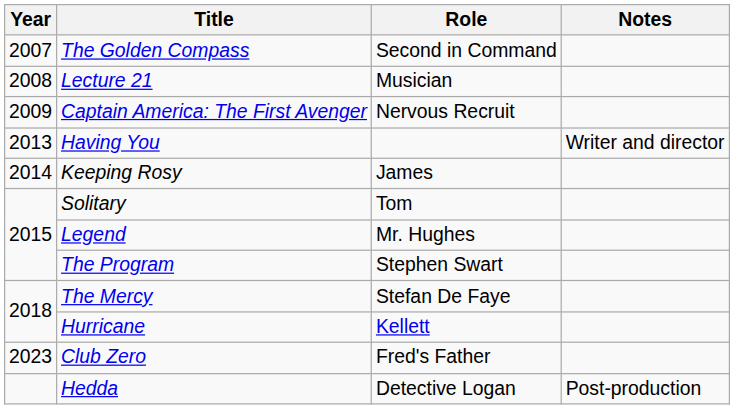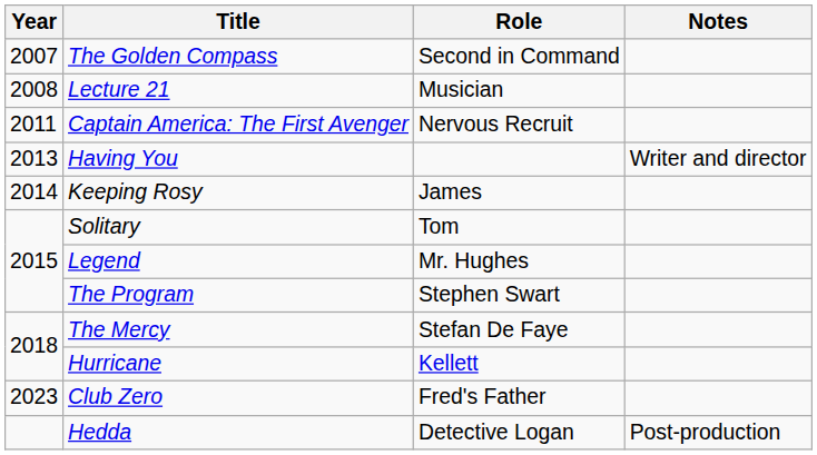Captain America: The First Avenger | Year: 2009 -> 2011
